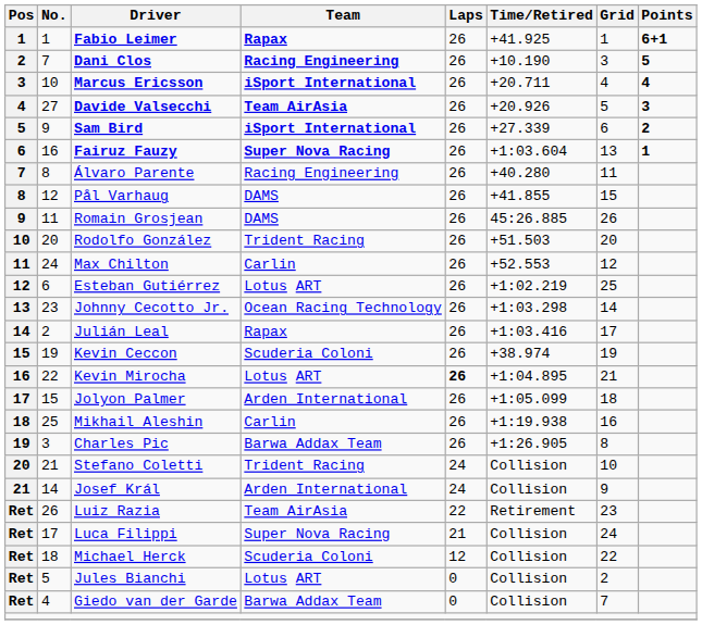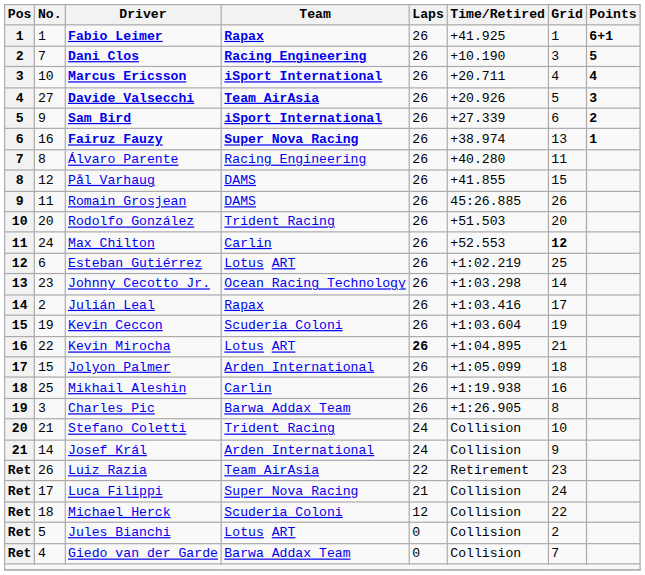Fairuz Fauzy | Time/Retired: +1:03.604 -> +38.974
Max Chilton | Grid: normal -> bold
Kevin Ceccon | Time/Retired: +38.974 -> +1:03.604
